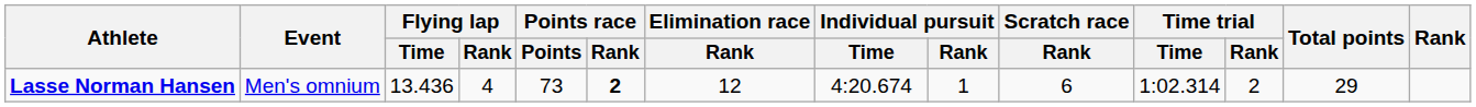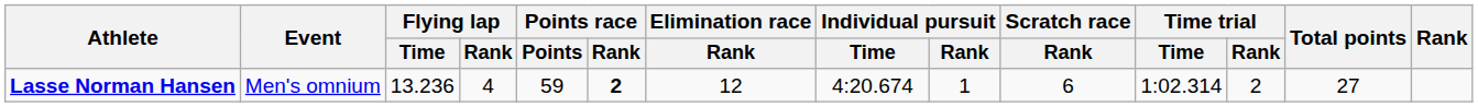Lasse Norman Hansen | Flying lap / Time: 13.436 -> 13.236
Lasse Norman Hansen | Points race / Points: 73 -> 59
Lasse Norman Hansen | Total points: 29 -> 27
